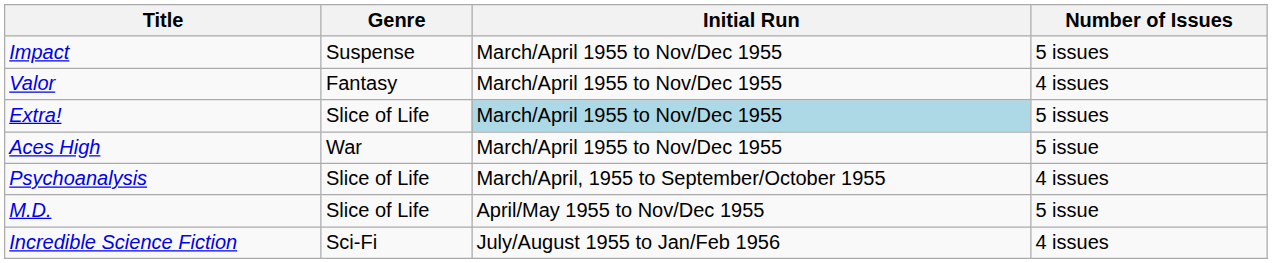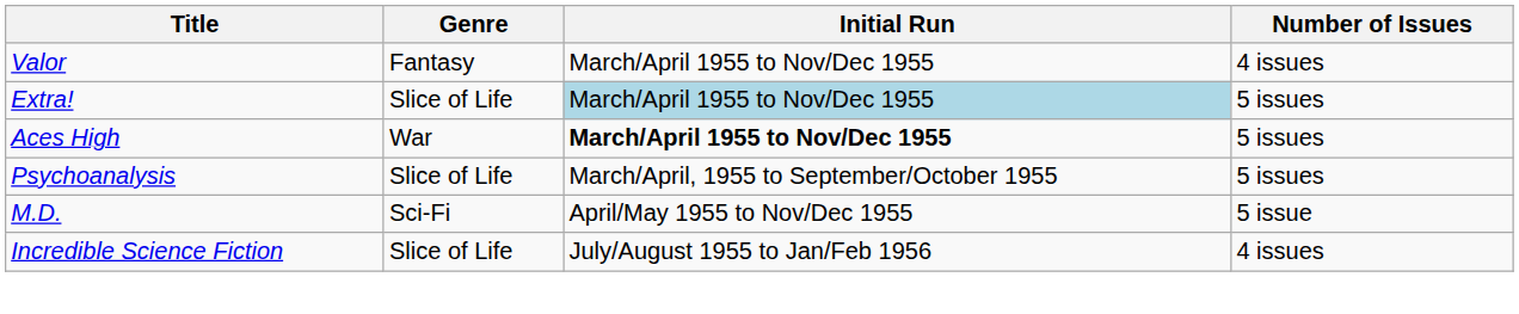- row: Impact | Suspense | March/April 1955 to Nov/Dec 1955 | 5 issues
Aces High | Initial Run: normal -> bold
Aces High | Number of Issues: 5 issue -> 5 issues
Psychoanalysis | Number of Issues: 4 issues -> 5 issues
M.D. | Genre: Slice of Life -> Sci-Fi
Incredible Science Fiction | Genre: Sci-Fi -> Slice of Life
